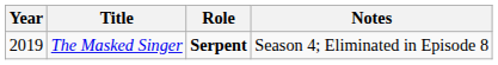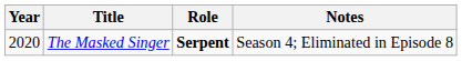The Masked Singer | Year: 2019 -> 2020
